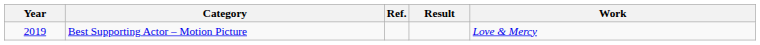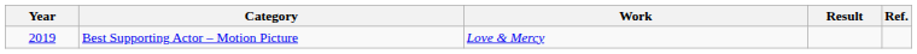columns swapped: Work <-> Ref.
